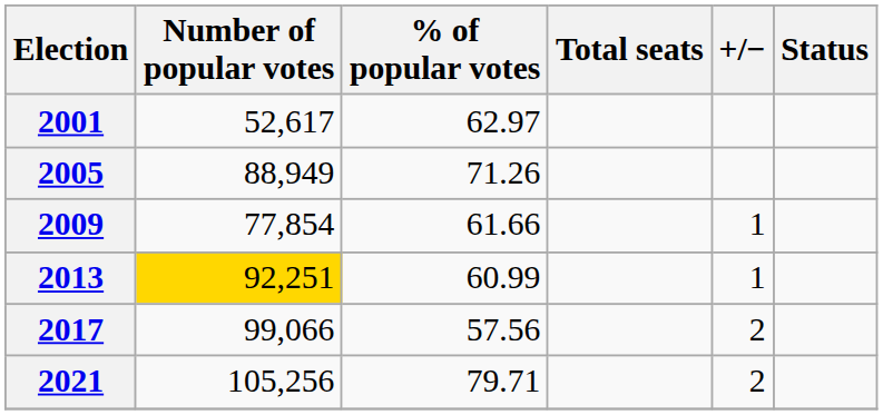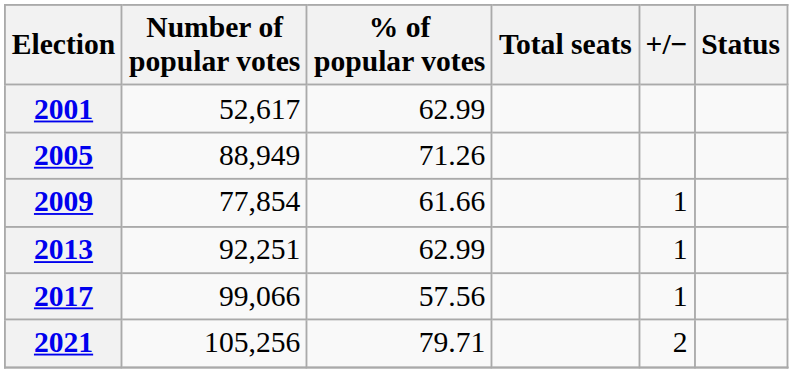2001 | % of popular votes: 62.97 -> 62.99
2013 | Number of popular votes: gold background -> no background
2013 | % of popular votes: 60.99 -> 62.99
2017 | +/−: 2 -> 1
